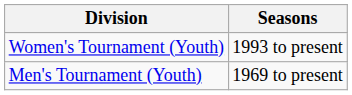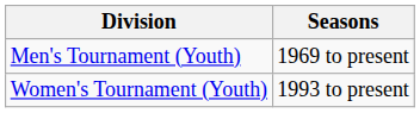rows swapped: Men's Tournament (Youth) <-> Women's Tournament (Youth)
